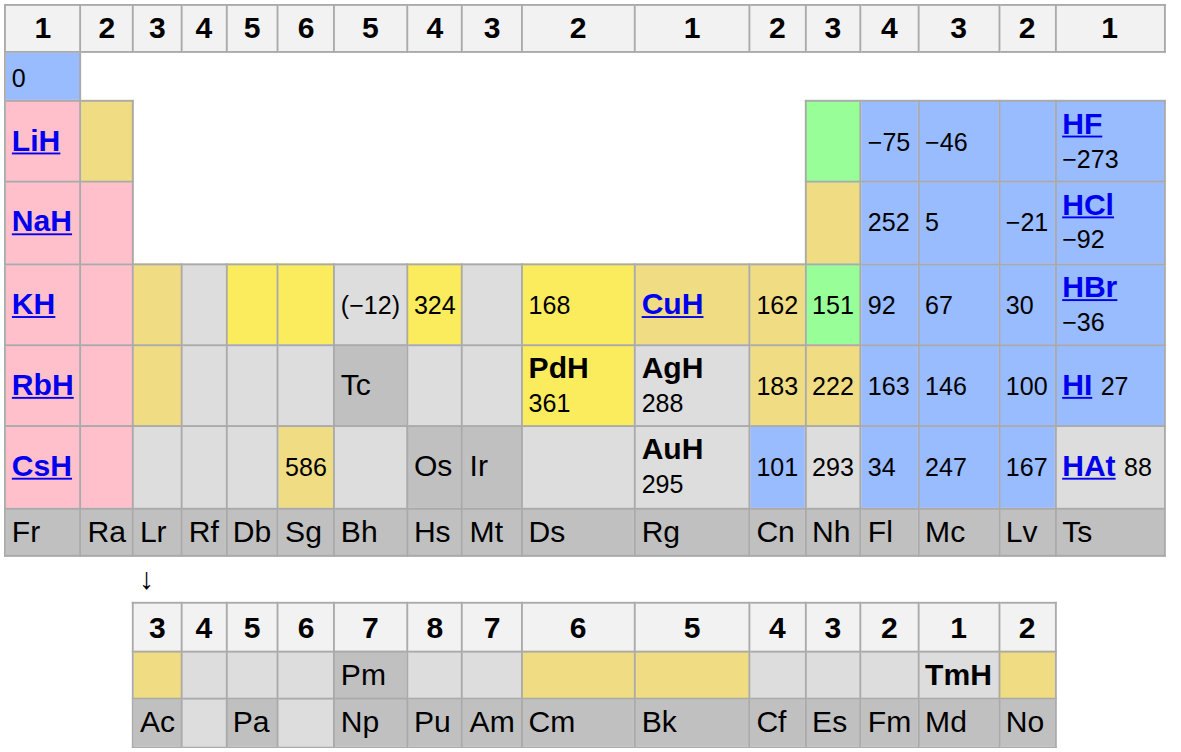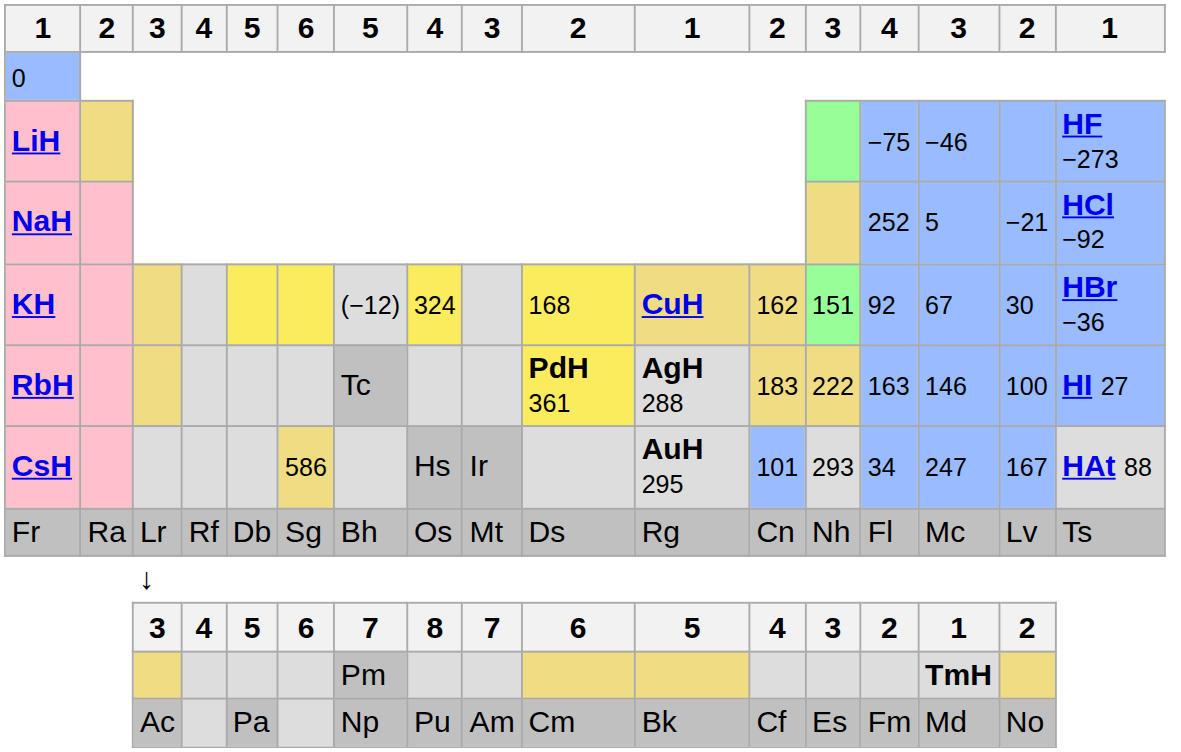CsH | column 8: Os -> Hs
Fr | column 8: Hs -> Os
